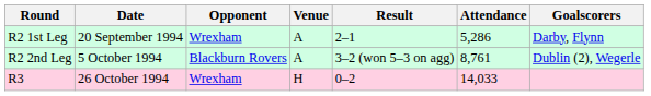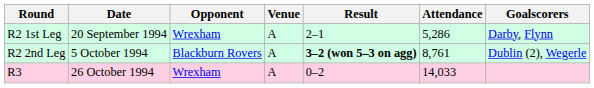R2 2nd Leg | Result: normal -> bold
R3 | Venue: H -> A
